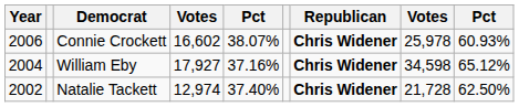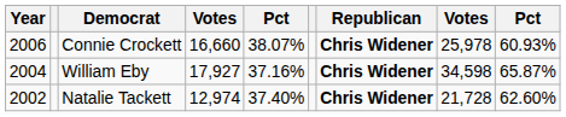Connie Crockett | column 4: 16,602 -> 16,660
William Eby | column 9: 65.12% -> 65.87%
Natalie Tackett | column 9: 62.50% -> 62.60%
